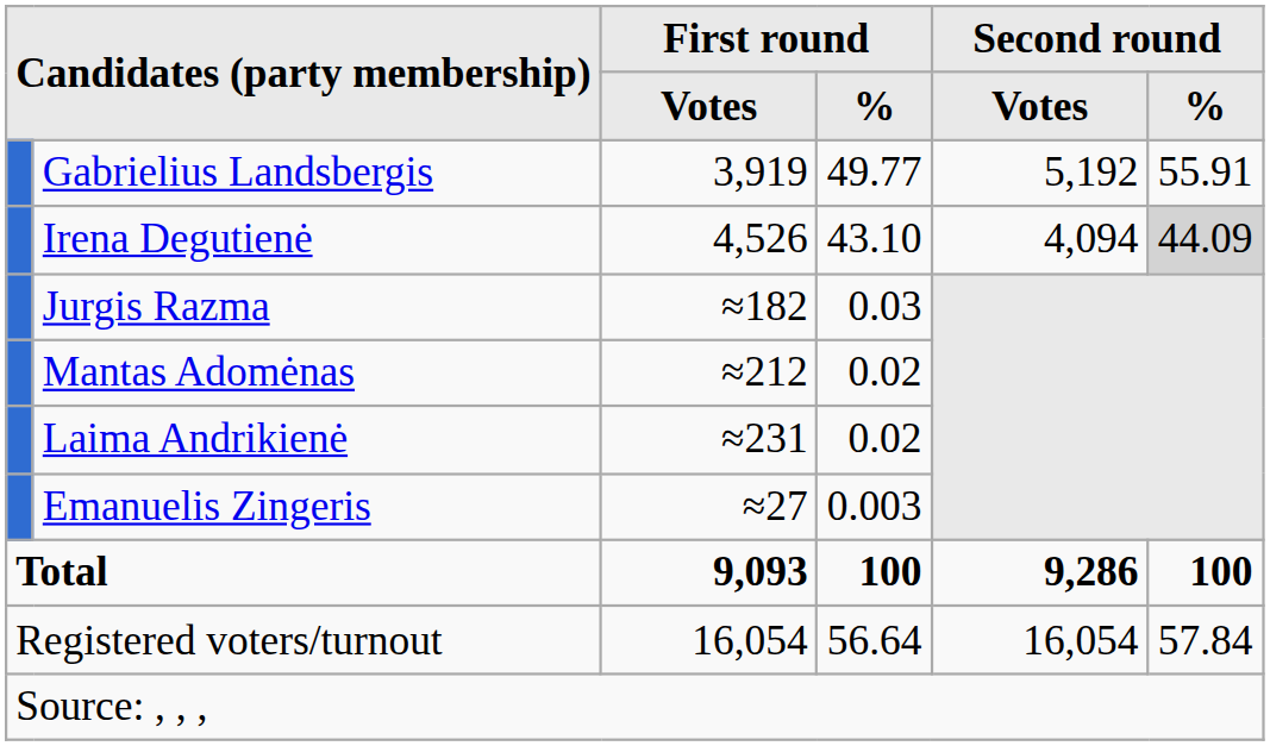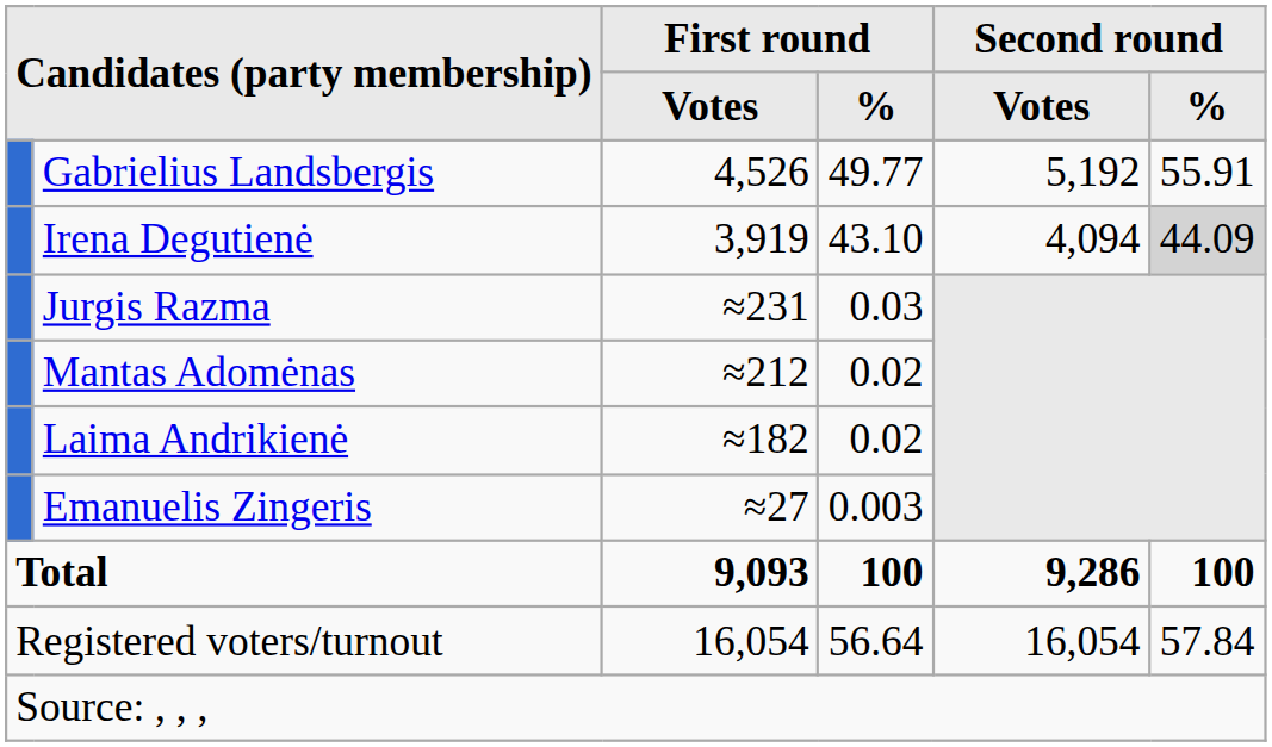Gabrielius Landsbergis | First round / Votes: 3,919 -> 4,526
Irena Degutienė | First round / Votes: 4,526 -> 3,919
Jurgis Razma | First round / Votes: ≈182 -> ≈231
Laima Andrikienė | First round / Votes: ≈231 -> ≈182
